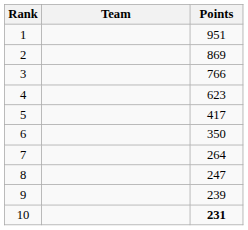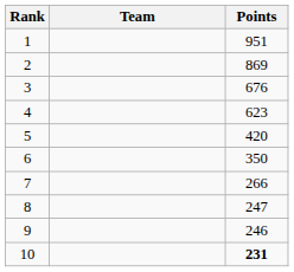3 | Points: 766 -> 676
5 | Points: 417 -> 420
7 | Points: 264 -> 266
9 | Points: 239 -> 246
